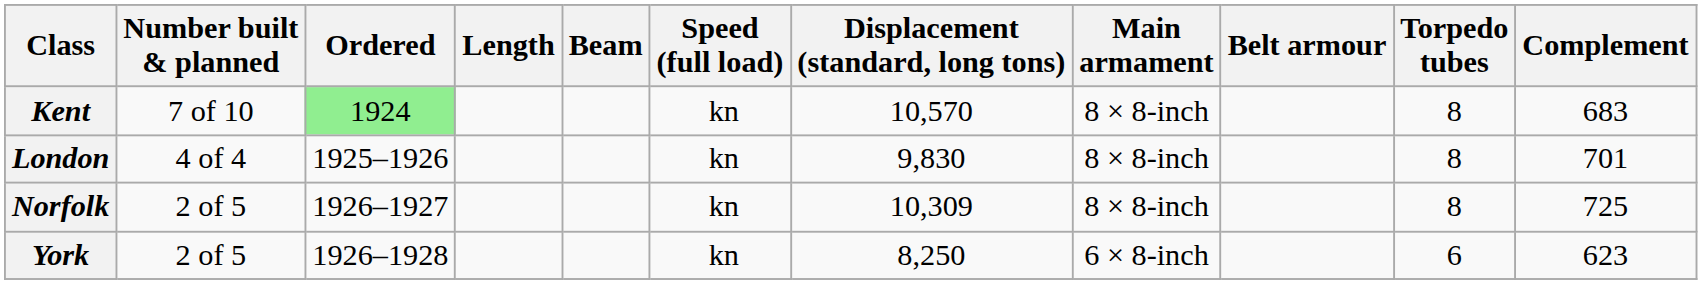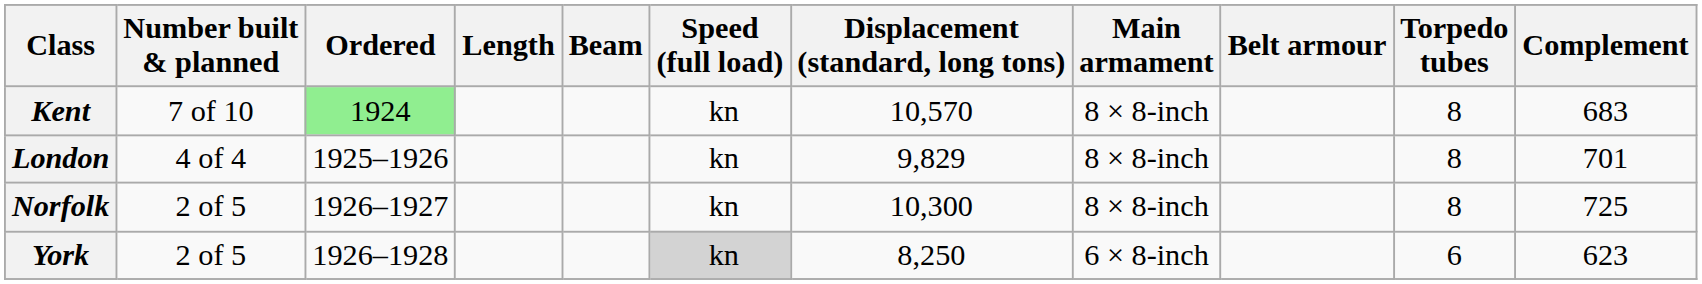London | Displacement (standard, long tons): 9,830 -> 9,829
Norfolk | Displacement (standard, long tons): 10,309 -> 10,300
York | Speed (full load): no background -> lightgrey background
